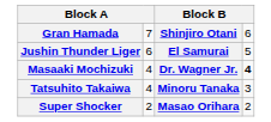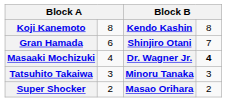+ row: Koji Kanemoto | 8 | Kendo Kashin | 8
Gran Hamada | column 2: 7 -> 6
Gran Hamada | column 4: 6 -> 7
- row: Jushin Thunder Liger | 6 | El Samurai | 5
Tatsuhito Takaiwa | column 2: 4 -> 3
